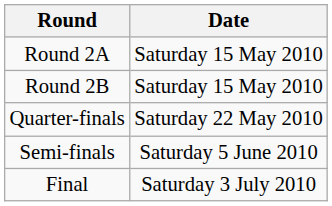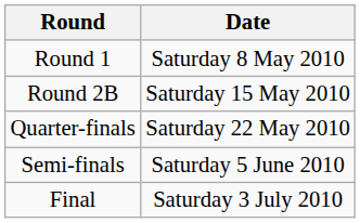+ row: Round 1 | Saturday 8 May 2010
- row: Round 2A | Saturday 15 May 2010
